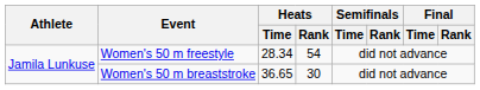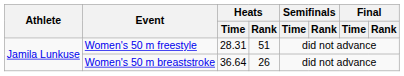Women's 50 m freestyle | Heats / Time: 28.34 -> 28.31
Women's 50 m freestyle | Heats / Rank: 54 -> 51
Women's 50 m breaststroke | Heats / Time: 36.65 -> 36.64
Women's 50 m breaststroke | Heats / Rank: 30 -> 26
